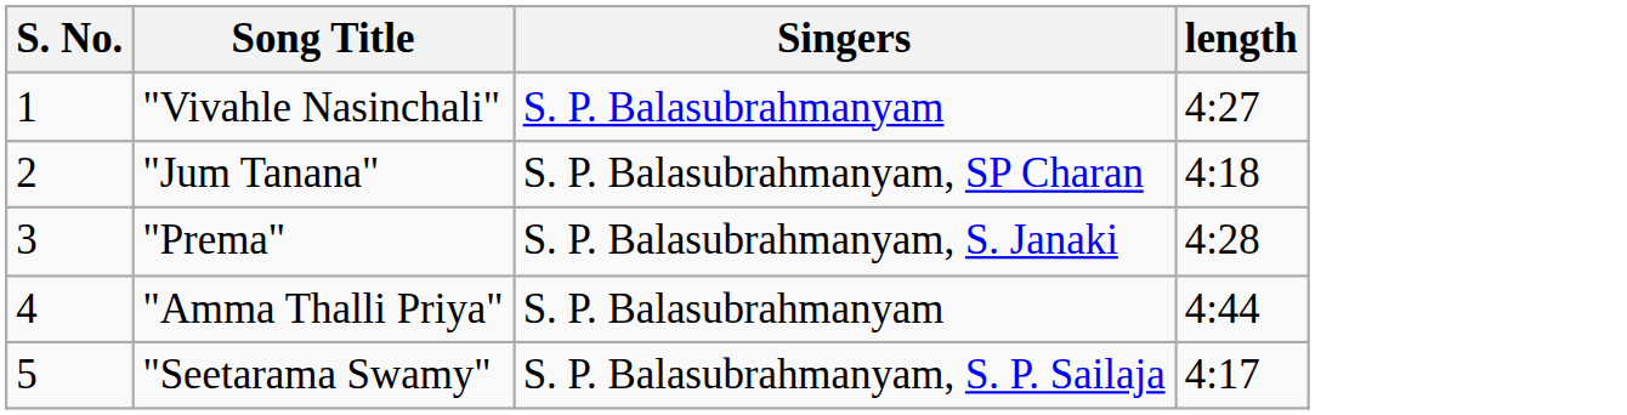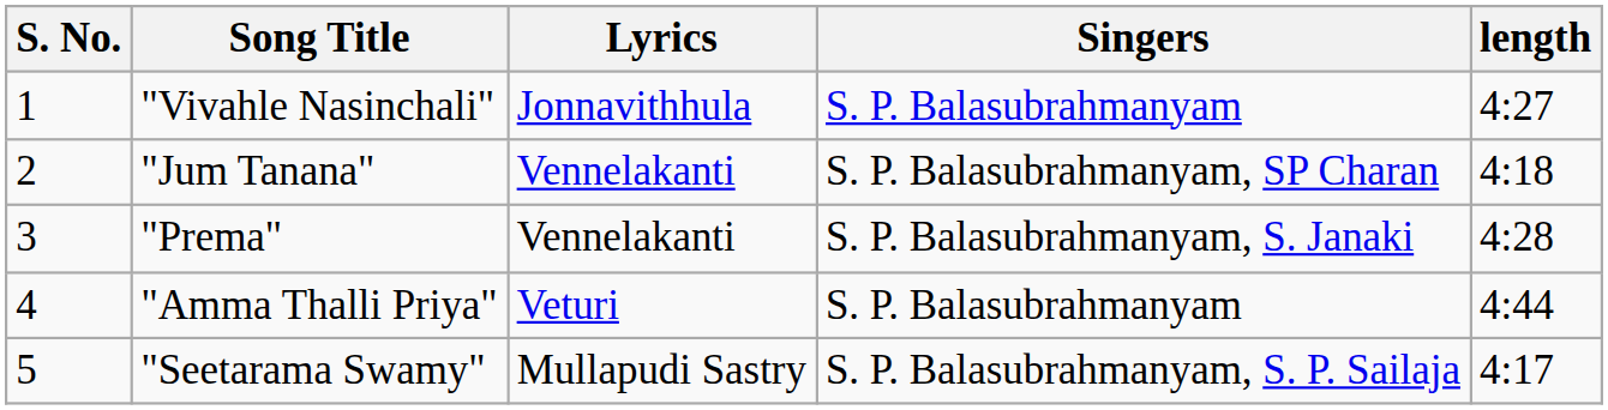+ column: Lyrics | Jonnavithhula | Vennelakanti | Vennelakanti | Veturi | Mullapudi Sastry
